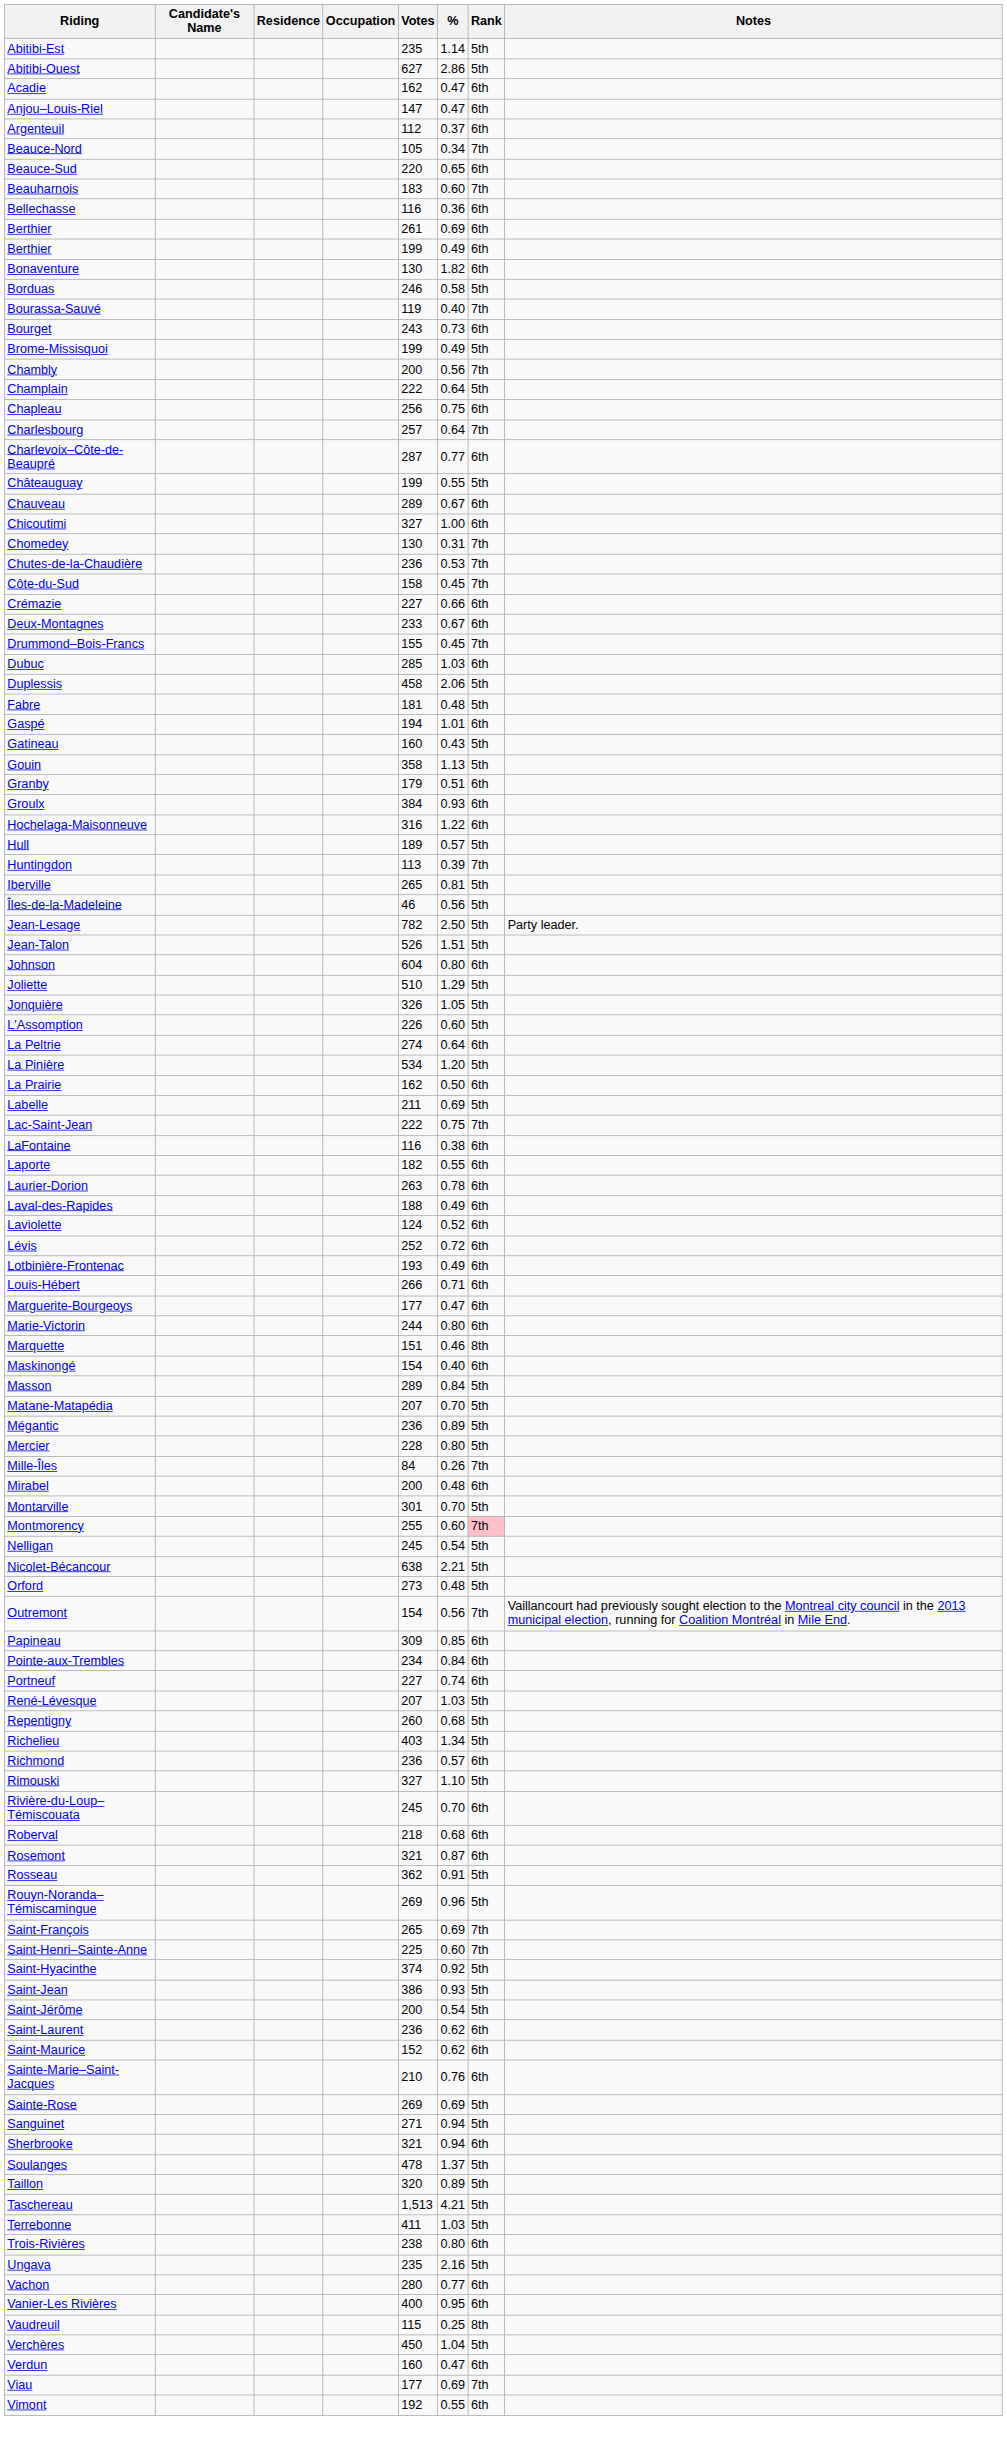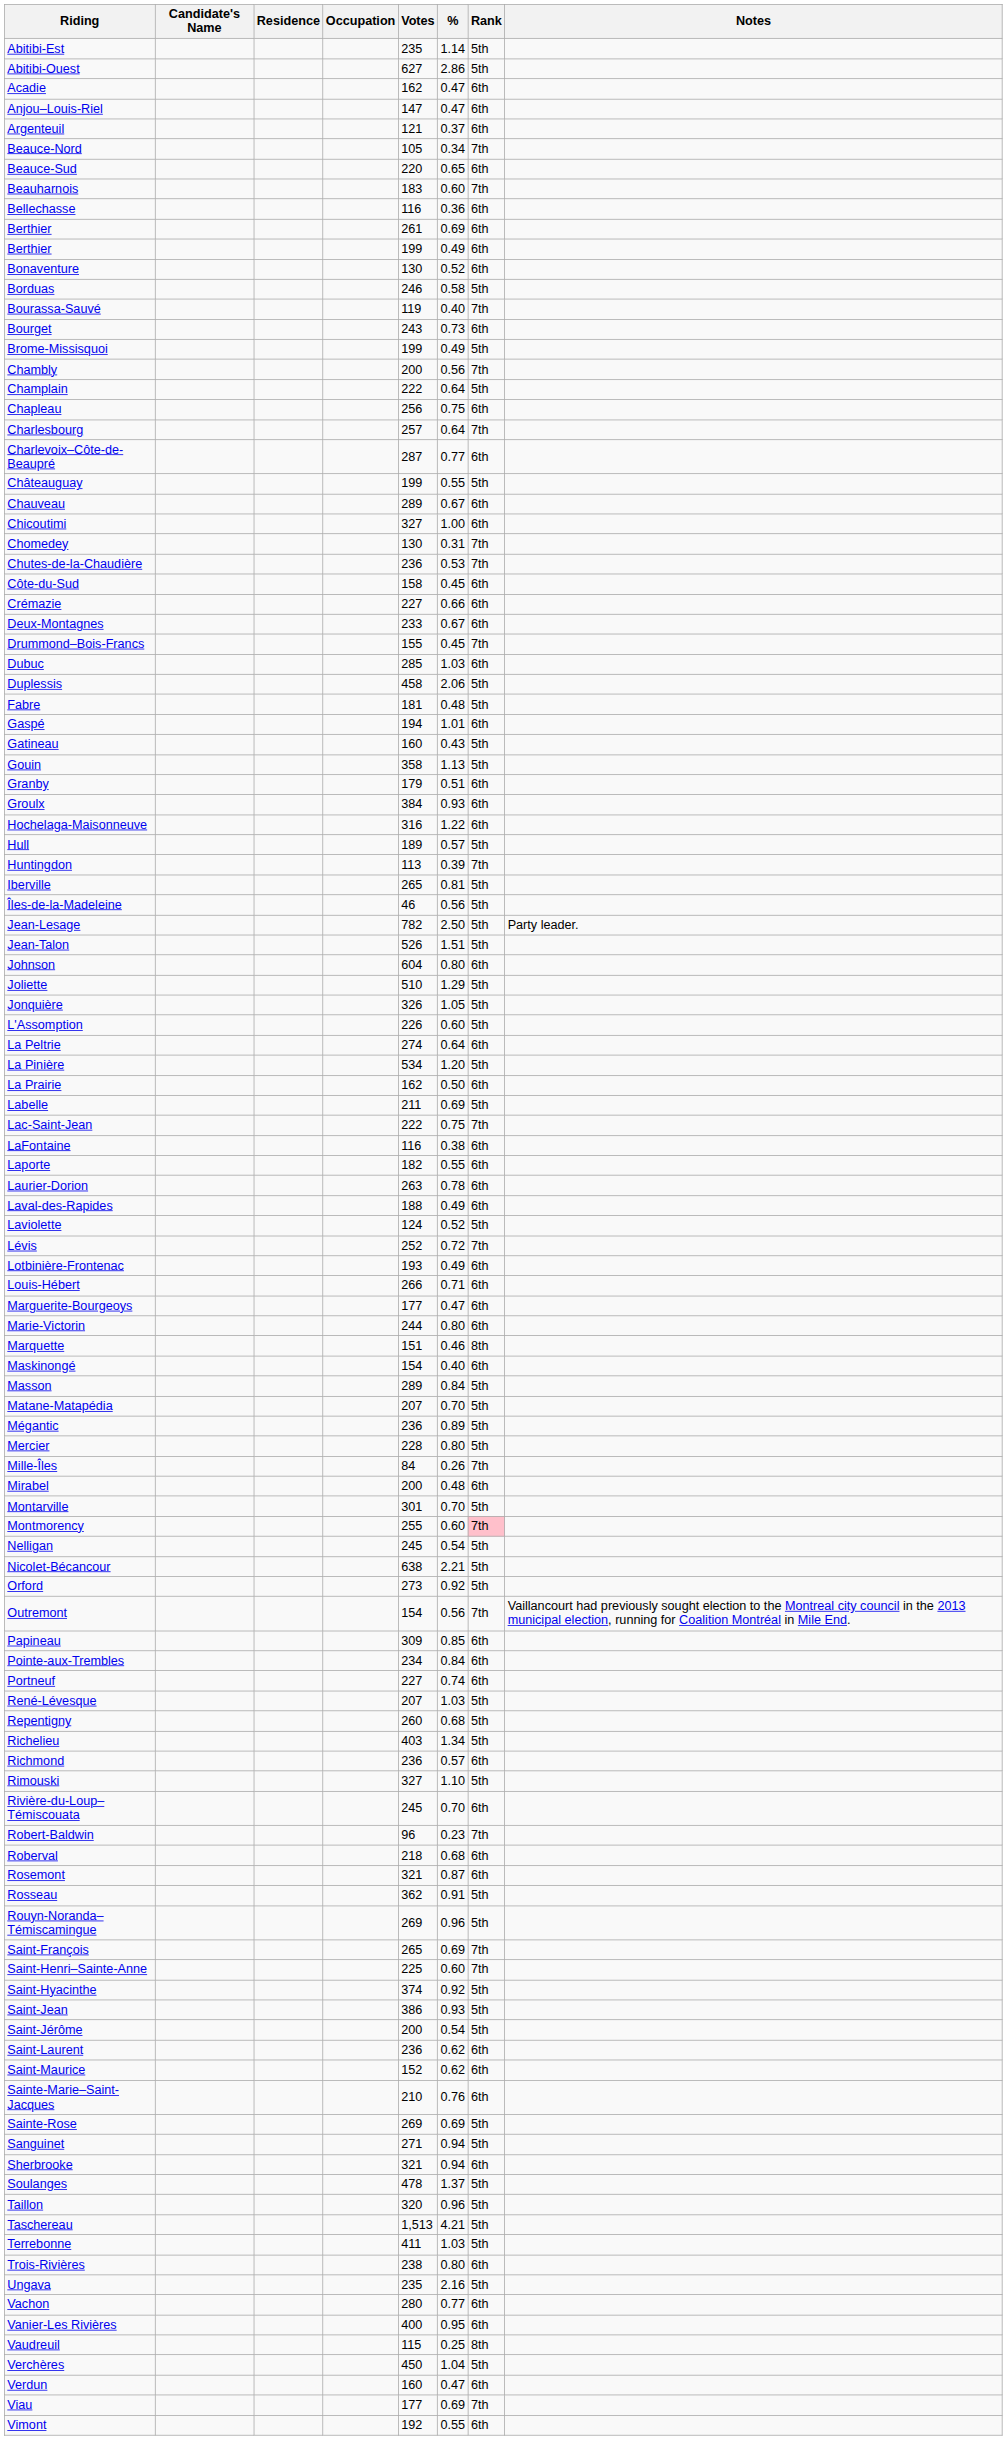Argenteuil | Votes: 112 -> 121
Bonaventure | %: 1.82 -> 0.52
Côte-du-Sud | Rank: 7th -> 6th
Laviolette | Rank: 6th -> 5th
Lévis | Rank: 6th -> 7th
Orford | %: 0.48 -> 0.92
+ row: Robert-Baldwin | 96 | 0.23 | 7th
Taillon | %: 0.89 -> 0.96
